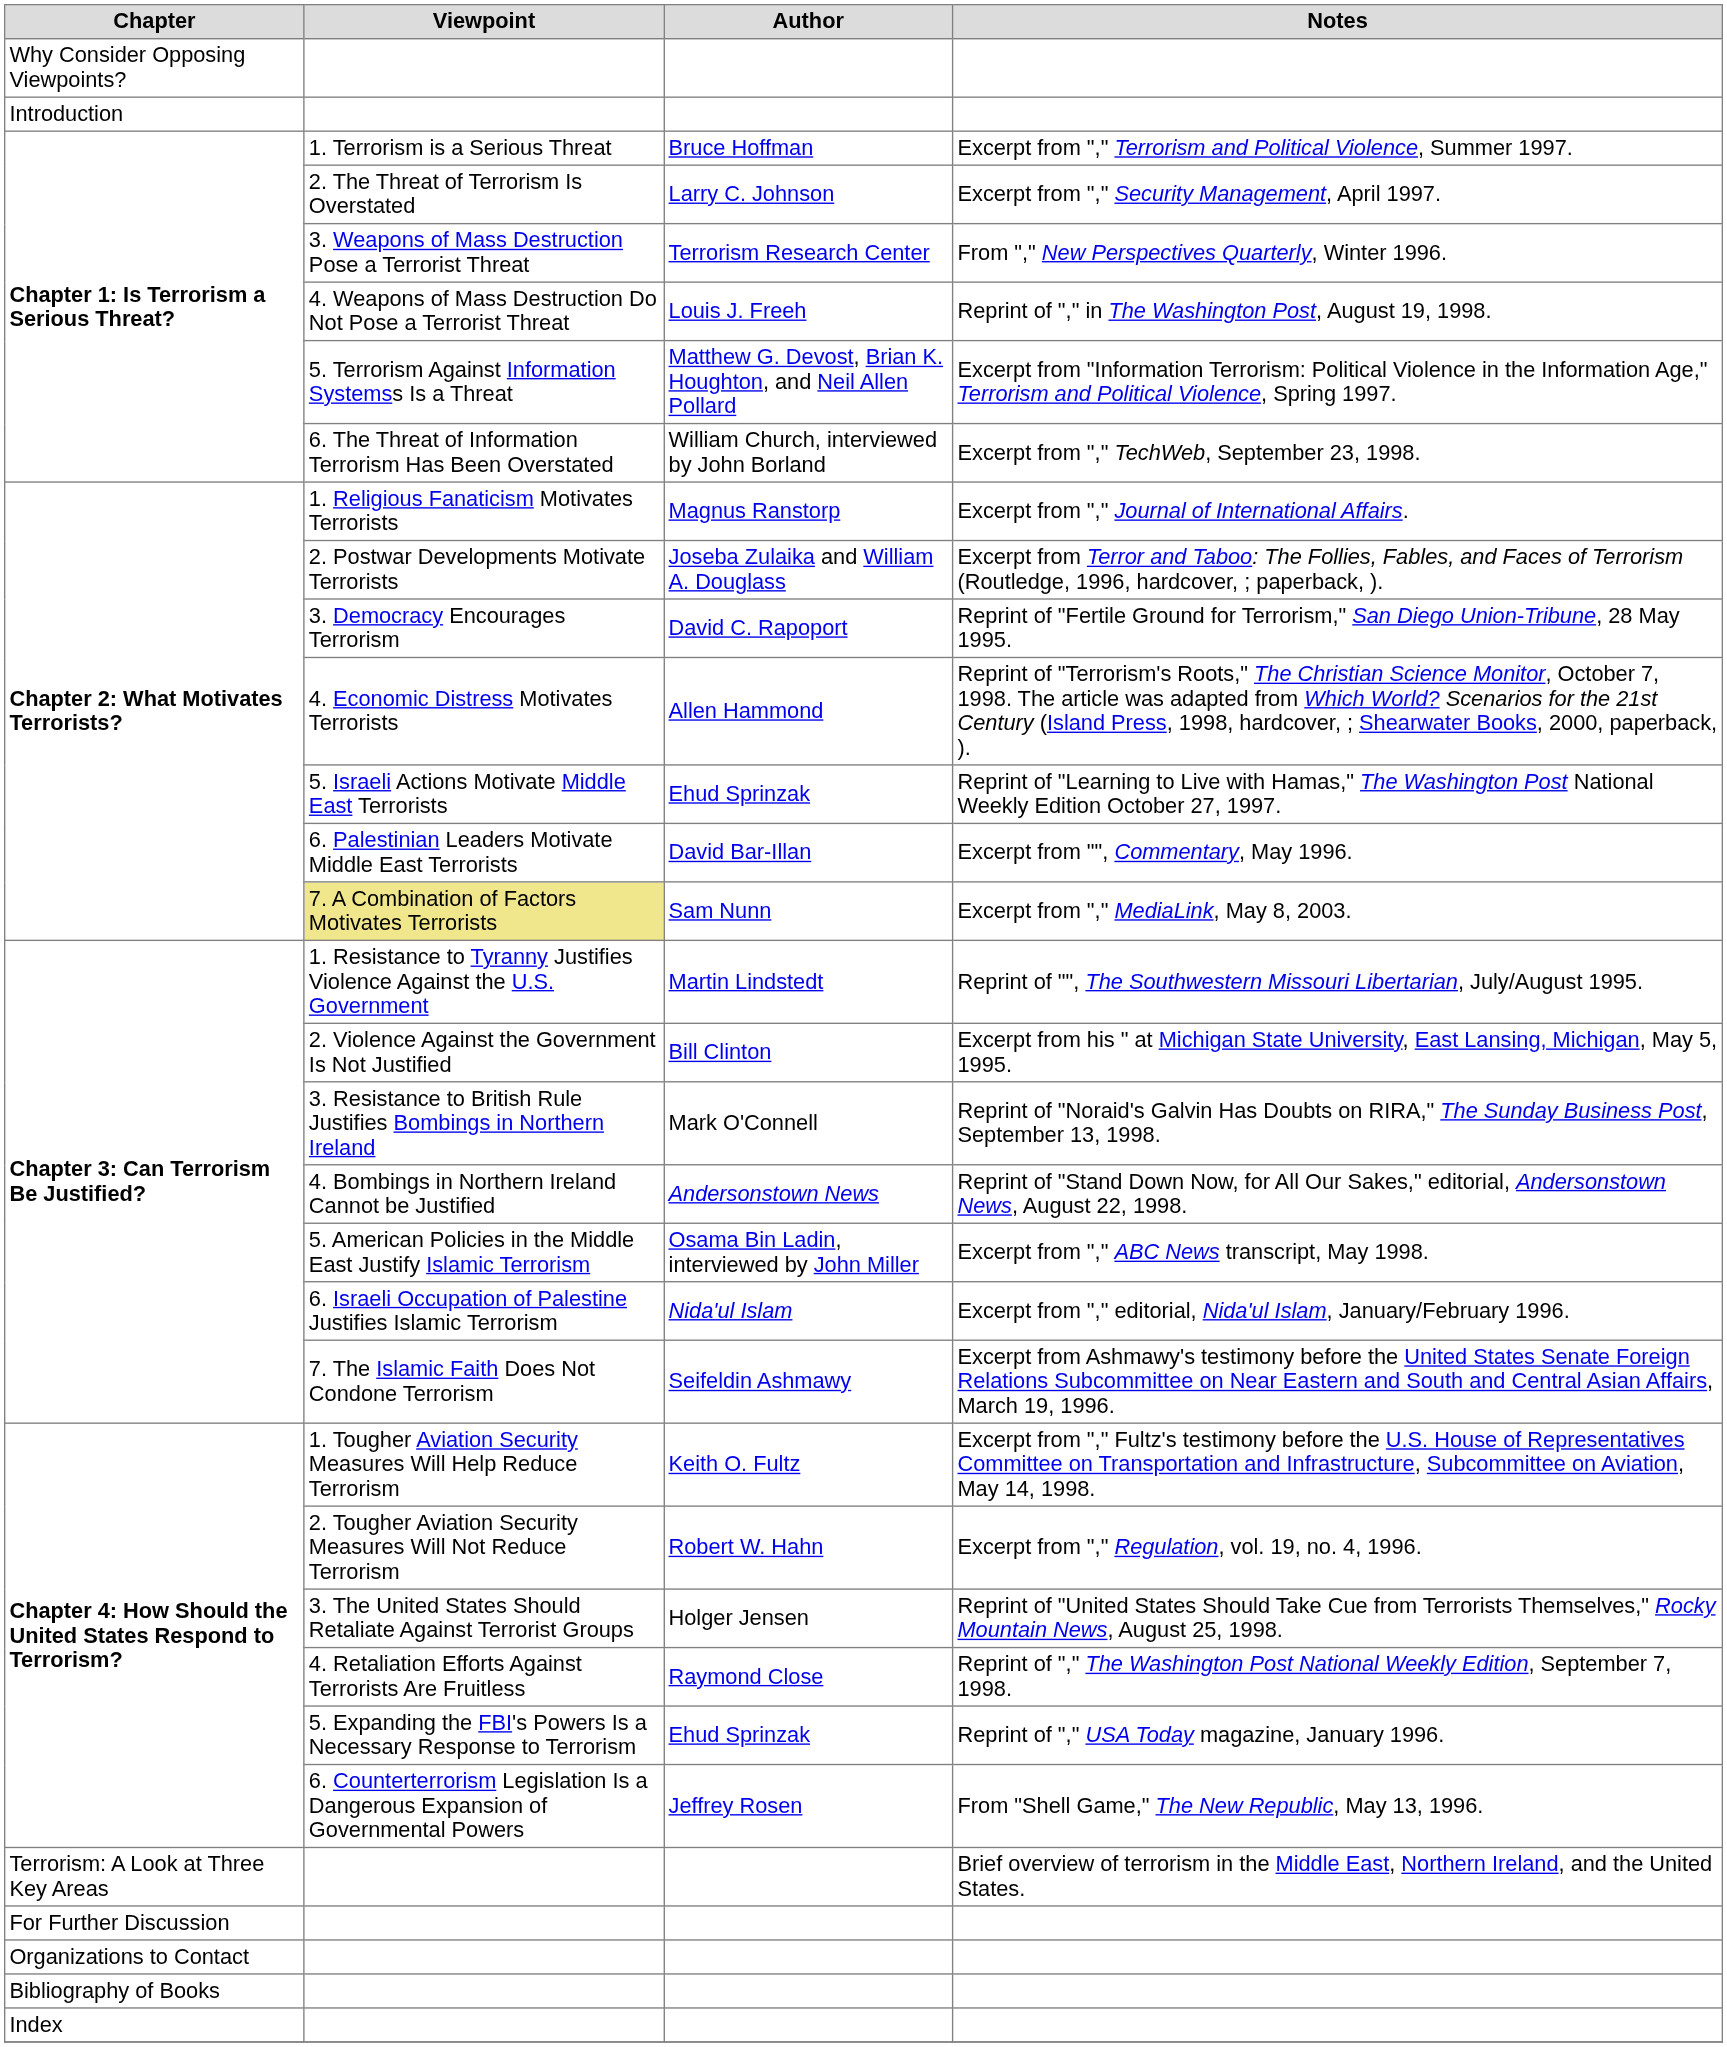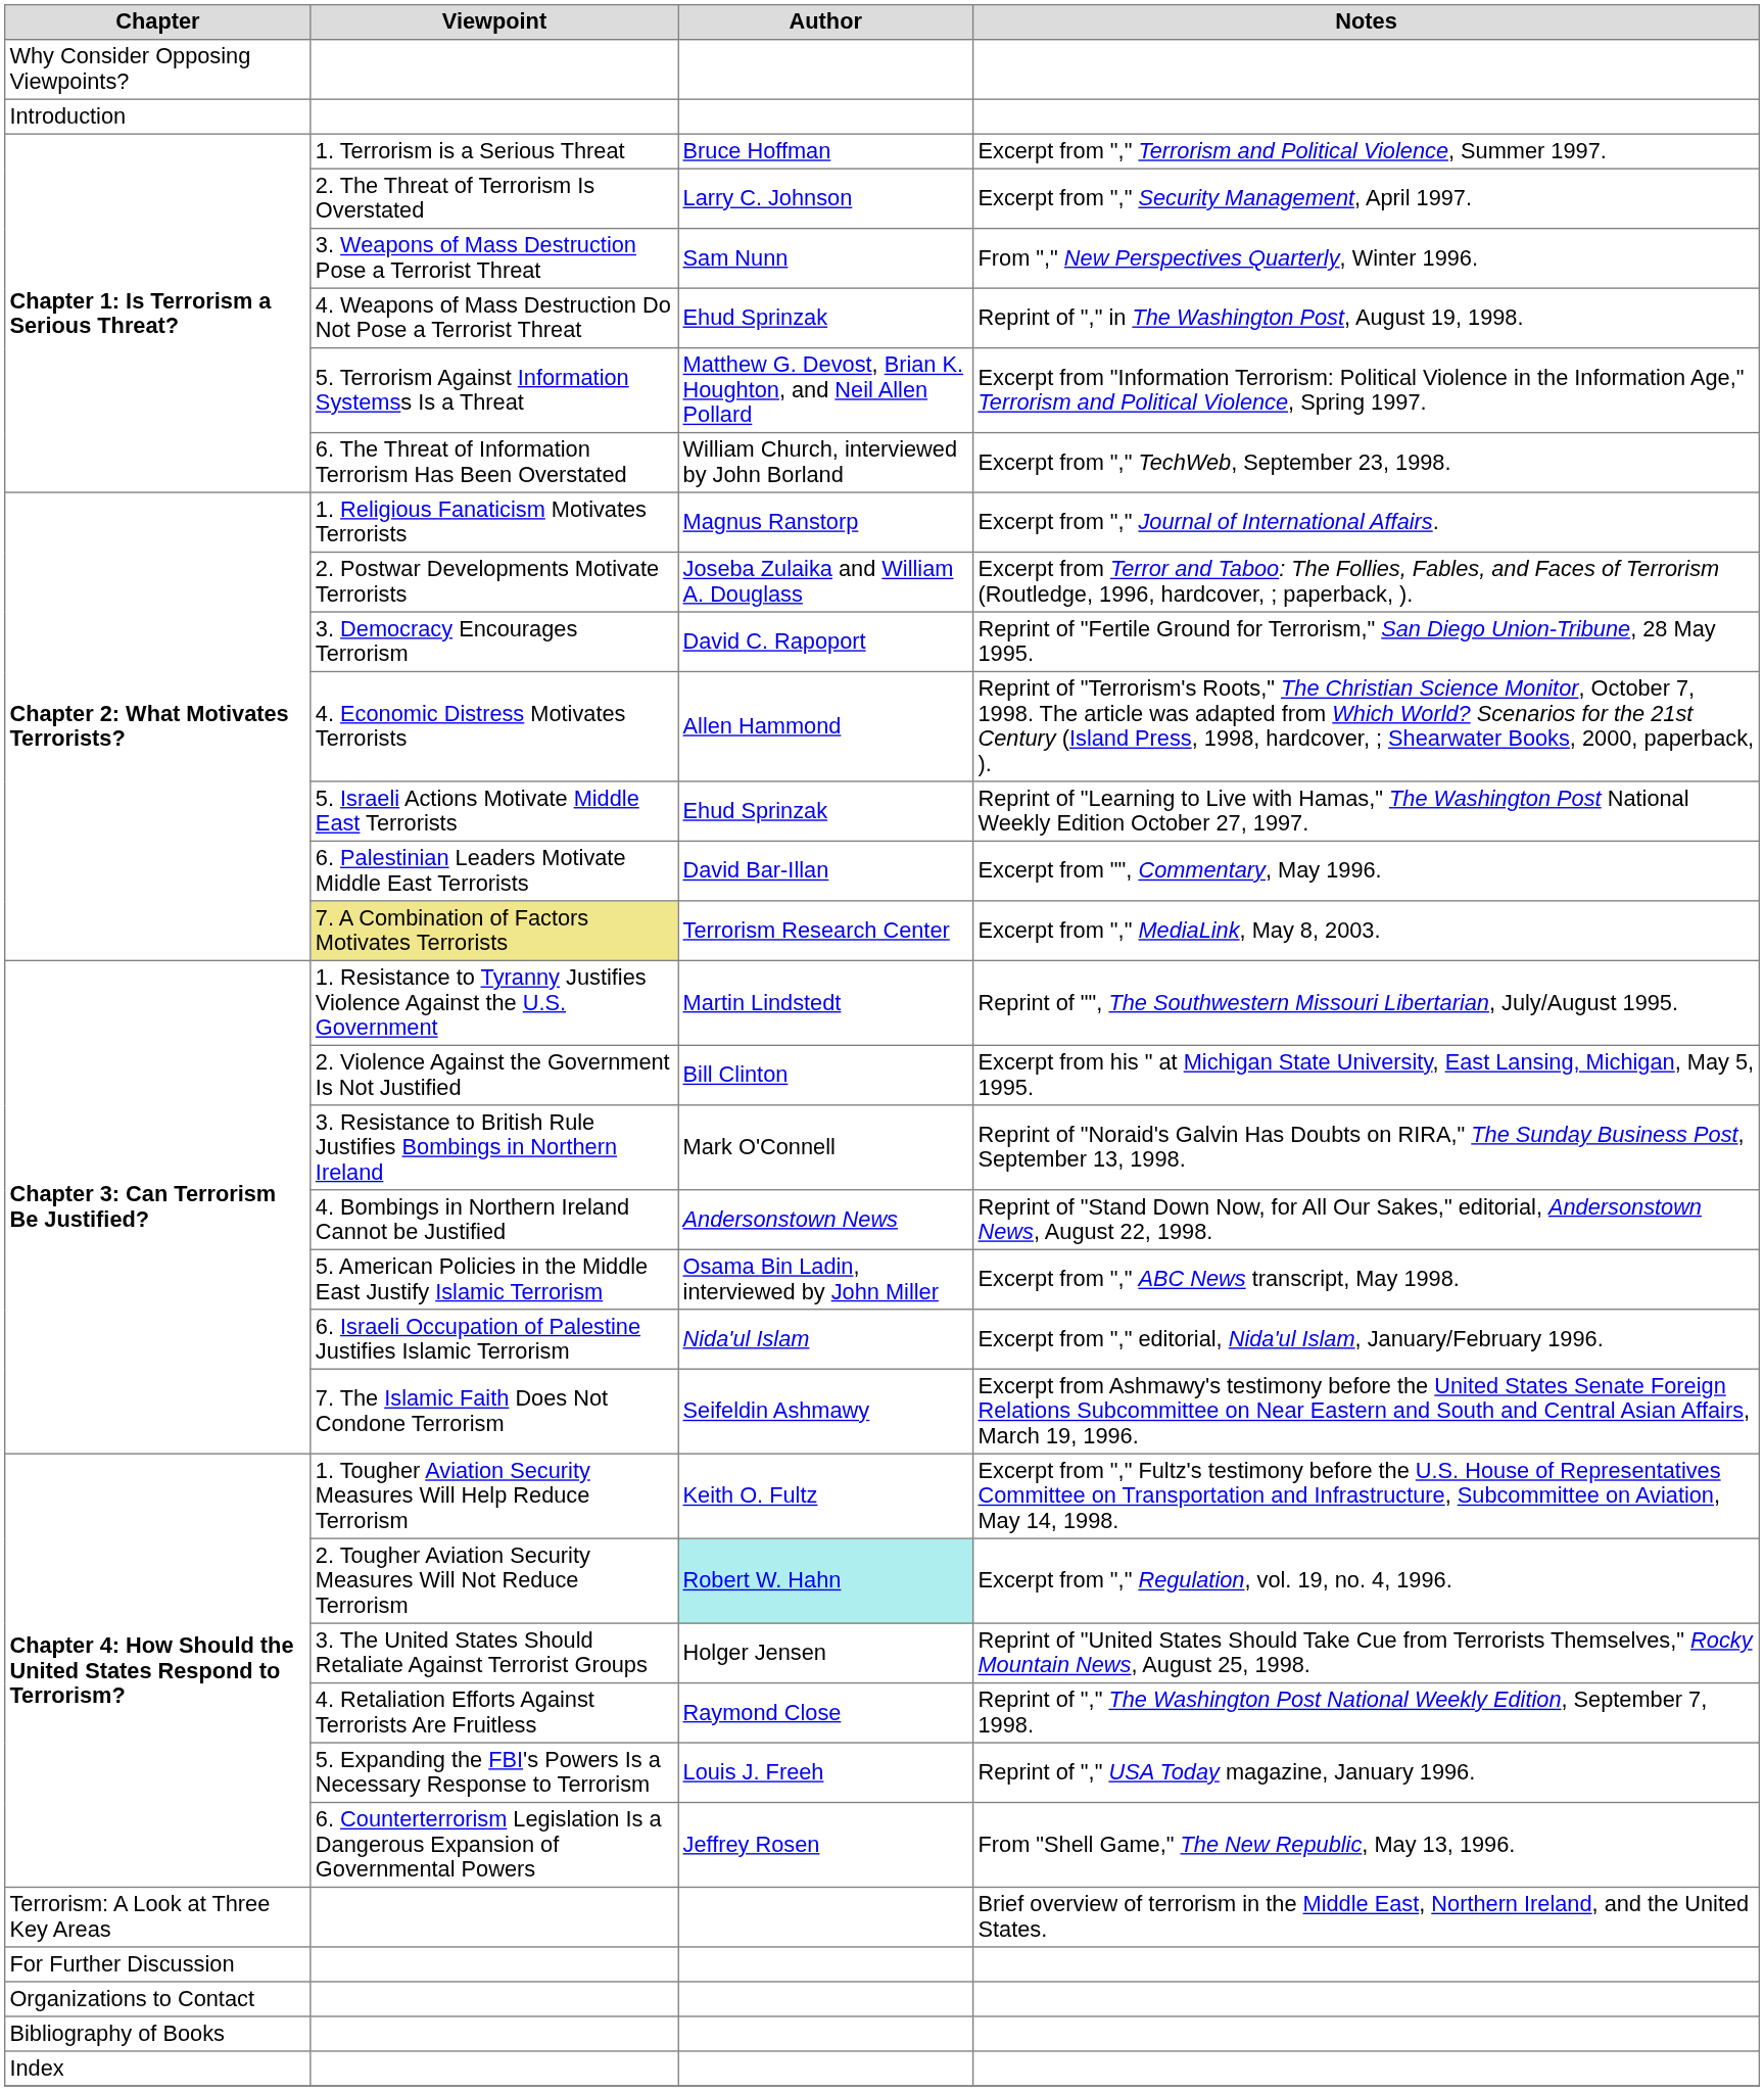From "," New Perspectives Quarterly, Winter 1996. | Author: Terrorism Research Center -> Sam Nunn
Reprint of "," in The Washington Post, August 19, 1998. | Author: Louis J. Freeh -> Ehud Sprinzak
Excerpt from "," MediaLink, May 8, 2003. | Author: Sam Nunn -> Terrorism Research Center
Excerpt from "," Regulation, vol. 19, no. 4, 1996. | Author: no background -> paleturquoise background
Reprint of "," USA Today magazine, January 1996. | Author: Ehud Sprinzak -> Louis J. Freeh
